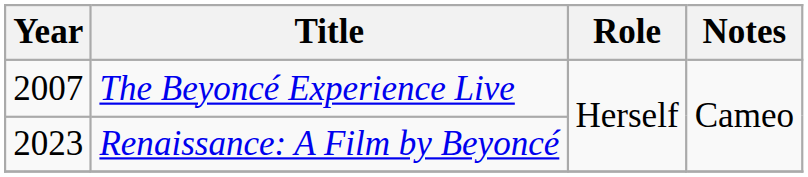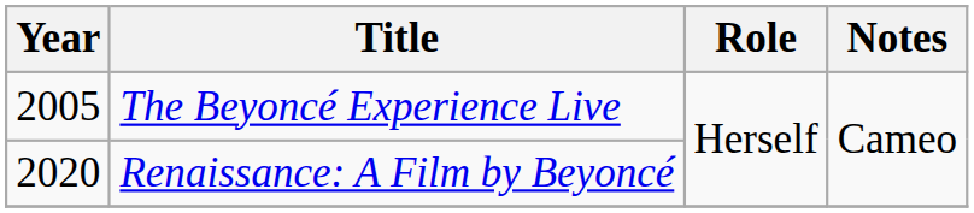The Beyoncé Experience Live | Year: 2007 -> 2005
Renaissance: A Film by Beyoncé | Year: 2023 -> 2020
